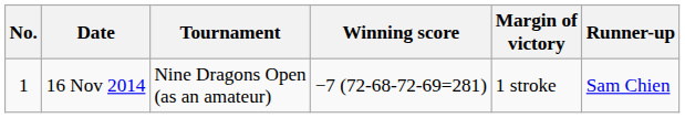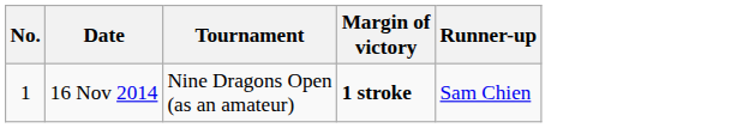- column: Winning score | −7 (72-68-72-69=281)
16 Nov 2014 | Margin of victory: normal -> bold
